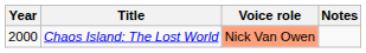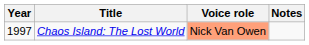Chaos Island: The Lost World | Year: 2000 -> 1997
